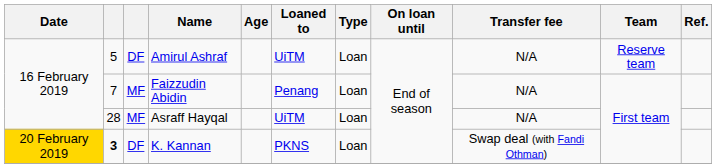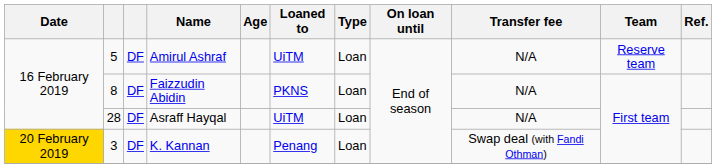Faizzudin Abidin | column 2: 7 -> 8
Faizzudin Abidin | column 3: MF -> DF
Faizzudin Abidin | Loaned to: Penang -> PKNS
Asraff Hayqal | column 3: MF -> DF
K. Kannan | column 2: bold -> normal
K. Kannan | Loaned to: PKNS -> Penang
